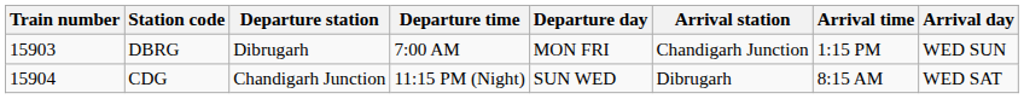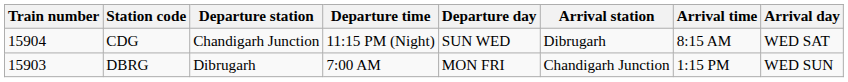rows swapped: DBRG <-> CDG
